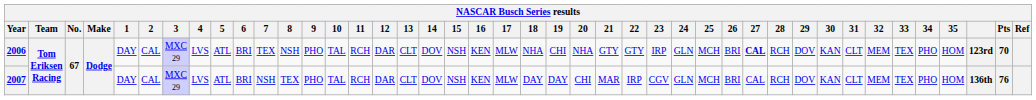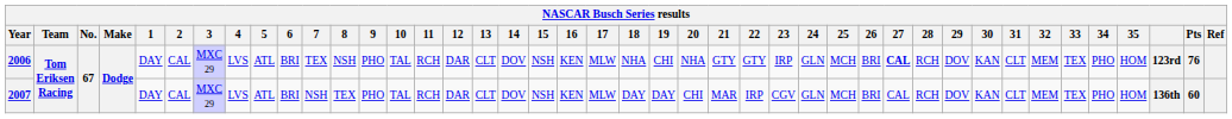2006 | Pts: 70 -> 76
2007 | Pts: 76 -> 60
